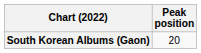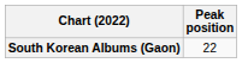South Korean Albums (Gaon) | Peak position: 20 -> 22
